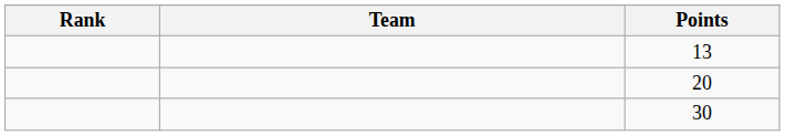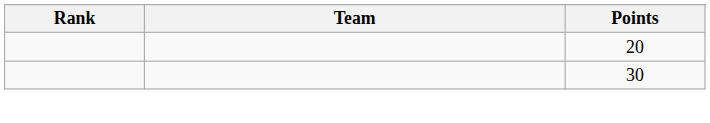- row: 13
